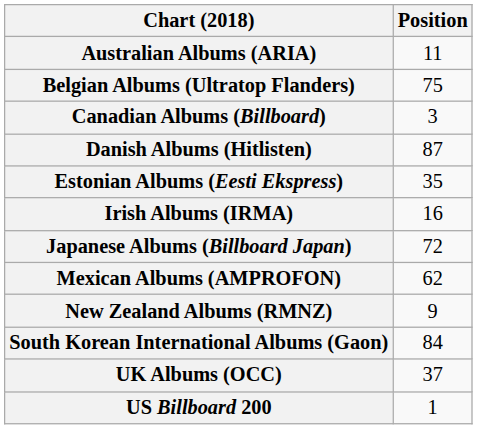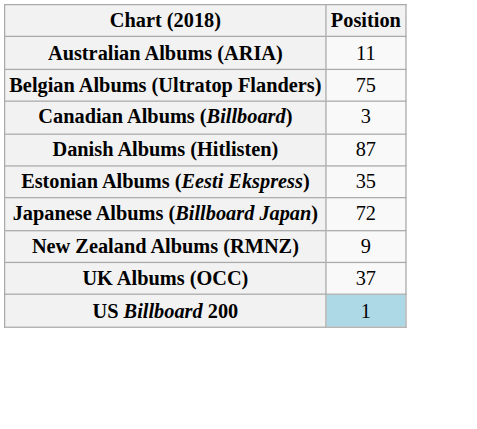- row: Irish Albums (IRMA) | 16
- row: Mexican Albums (AMPROFON) | 62
- row: South Korean International Albums (Gaon) | 84
US Billboard 200 | Position: no background -> lightblue background
